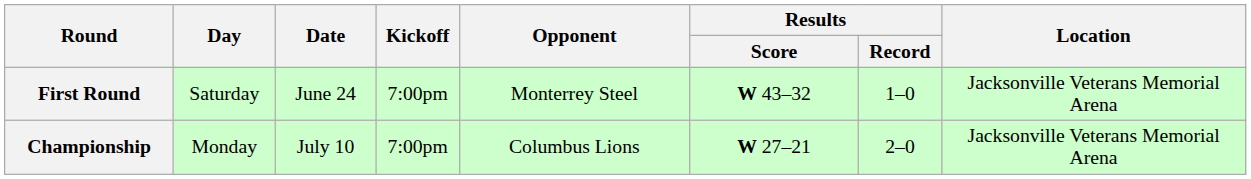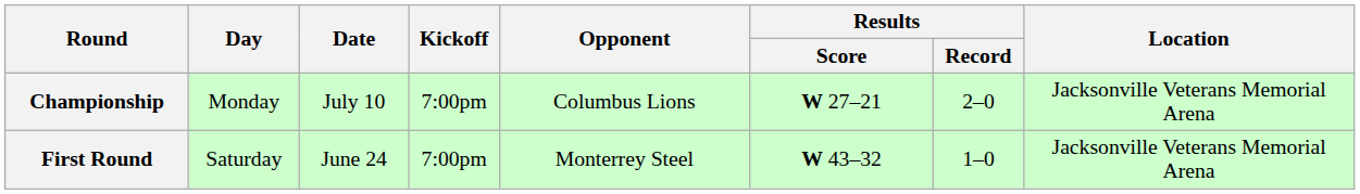rows swapped: First Round <-> Championship
